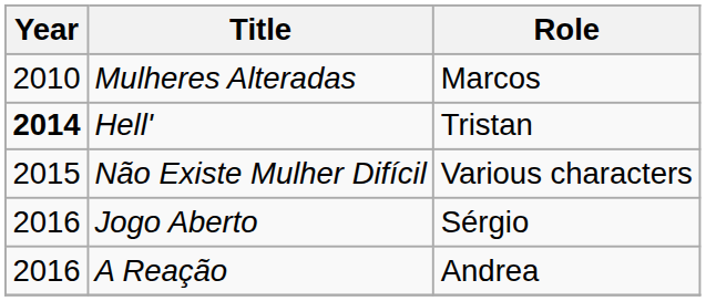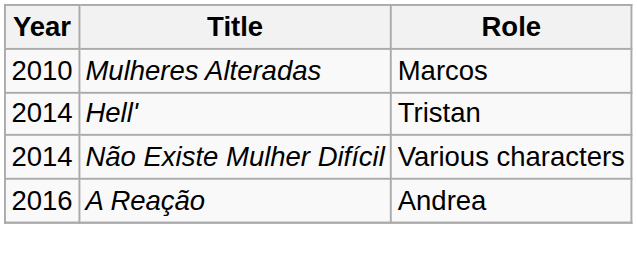Hell' | Year: bold -> normal
Não Existe Mulher Difícil | Year: 2015 -> 2014
- row: 2016 | Jogo Aberto | Sérgio
